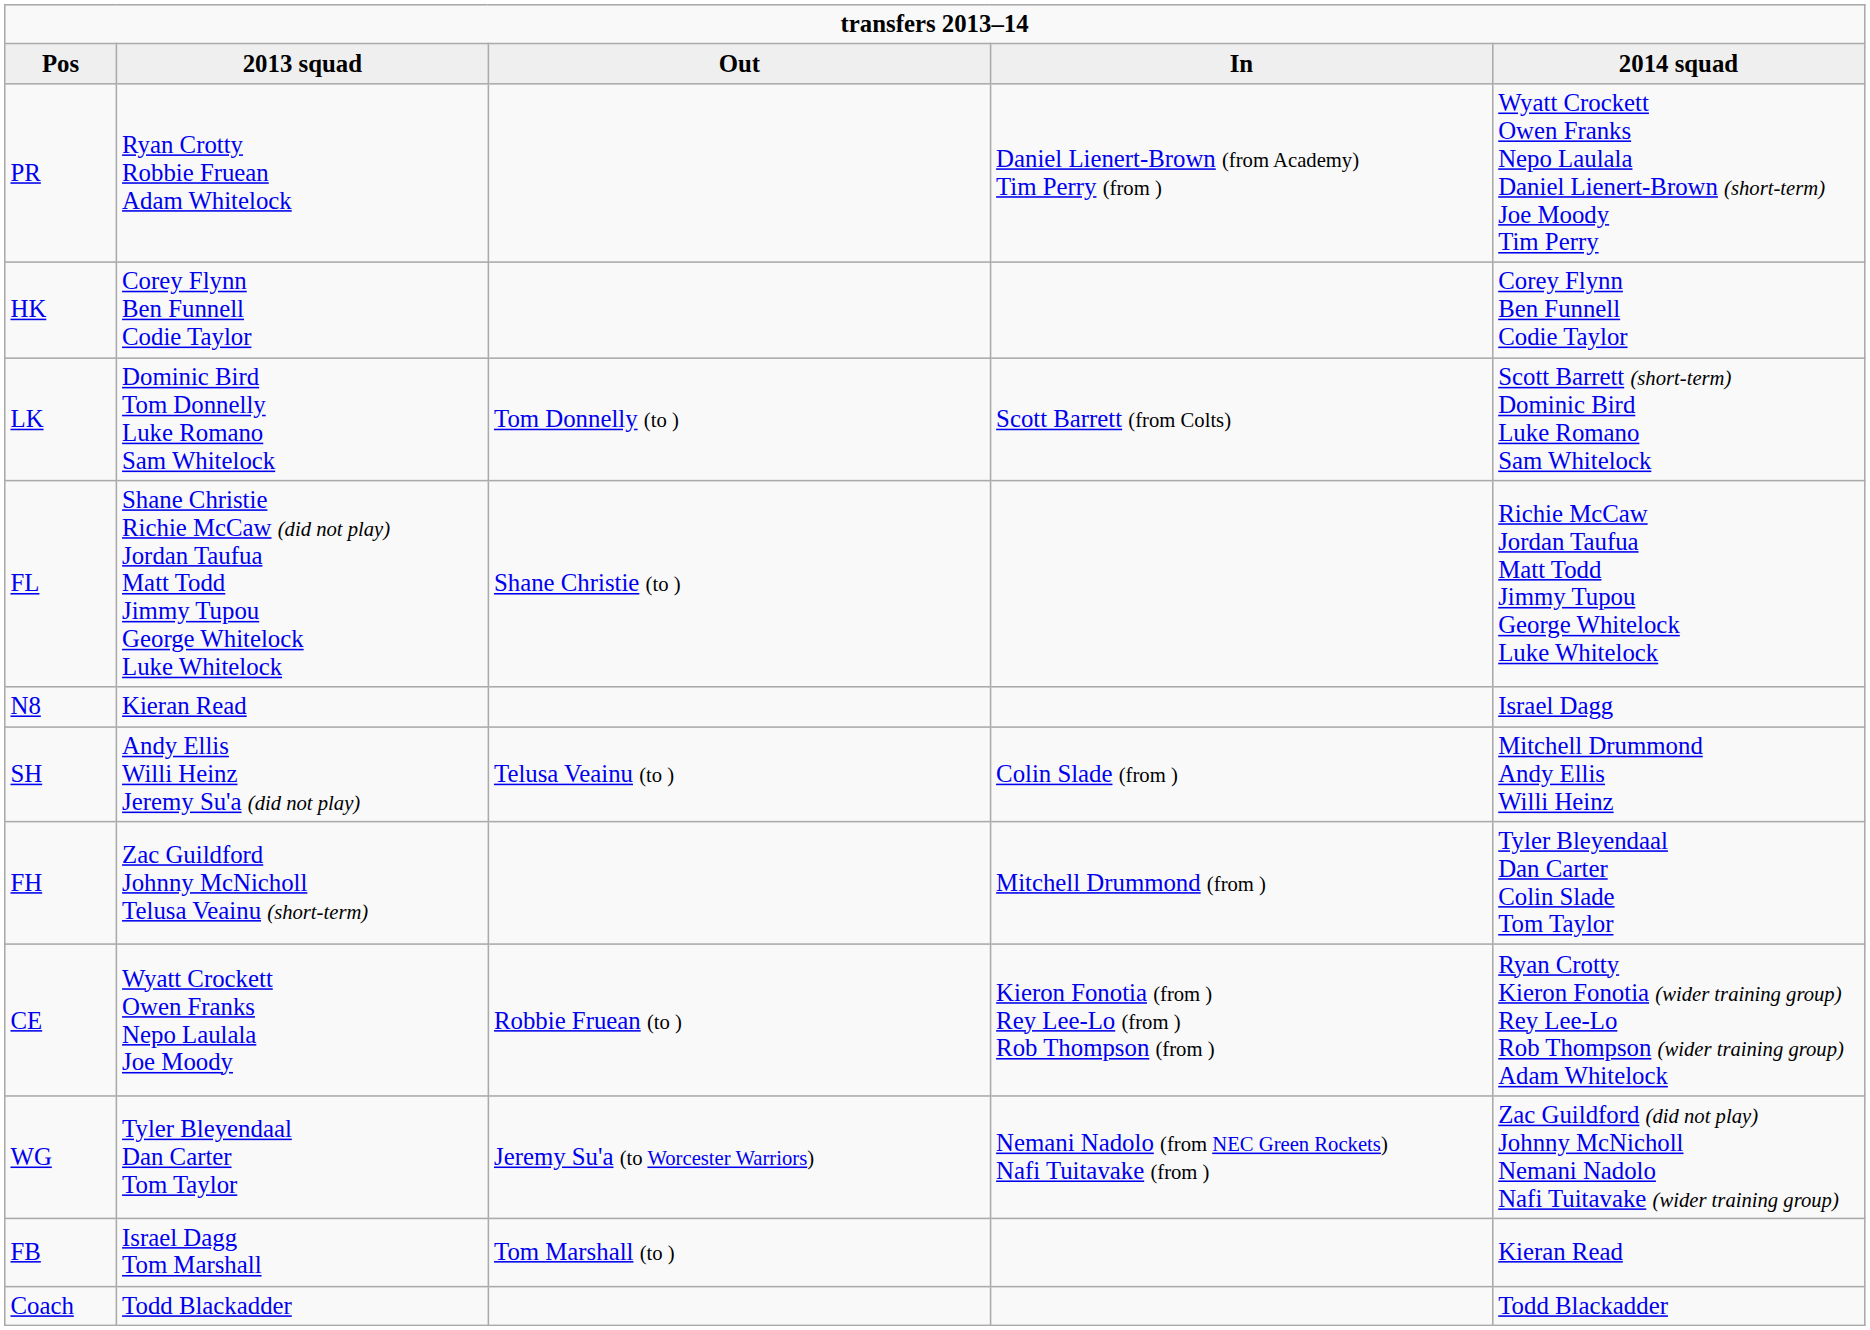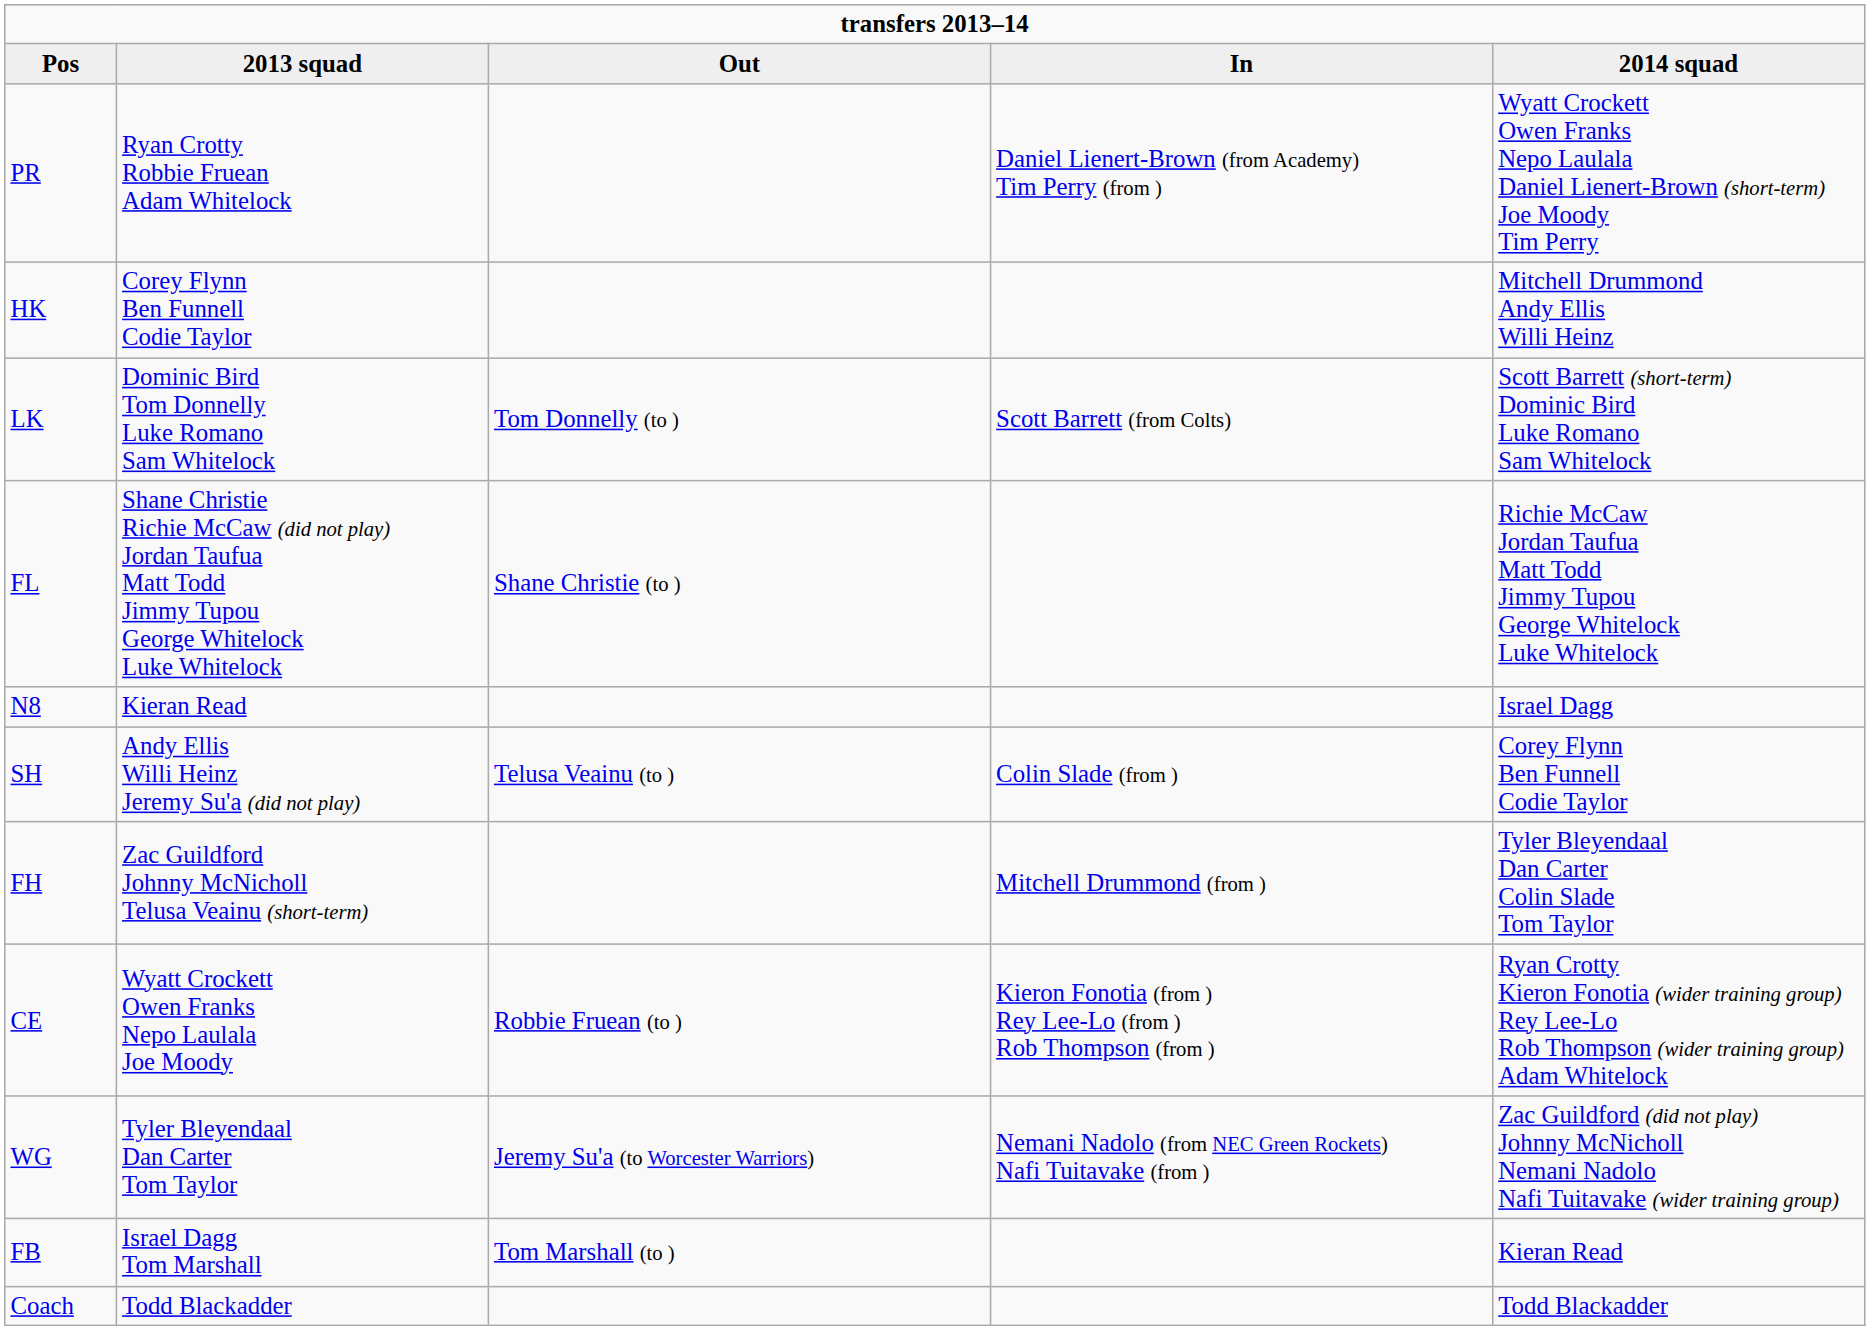HK | 2014 squad: Corey Flynn Ben Funnell Codie Taylor -> Mitchell Drummond Andy Ellis Willi Heinz
SH | 2014 squad: Mitchell Drummond Andy Ellis Willi Heinz -> Corey Flynn Ben Funnell Codie Taylor
